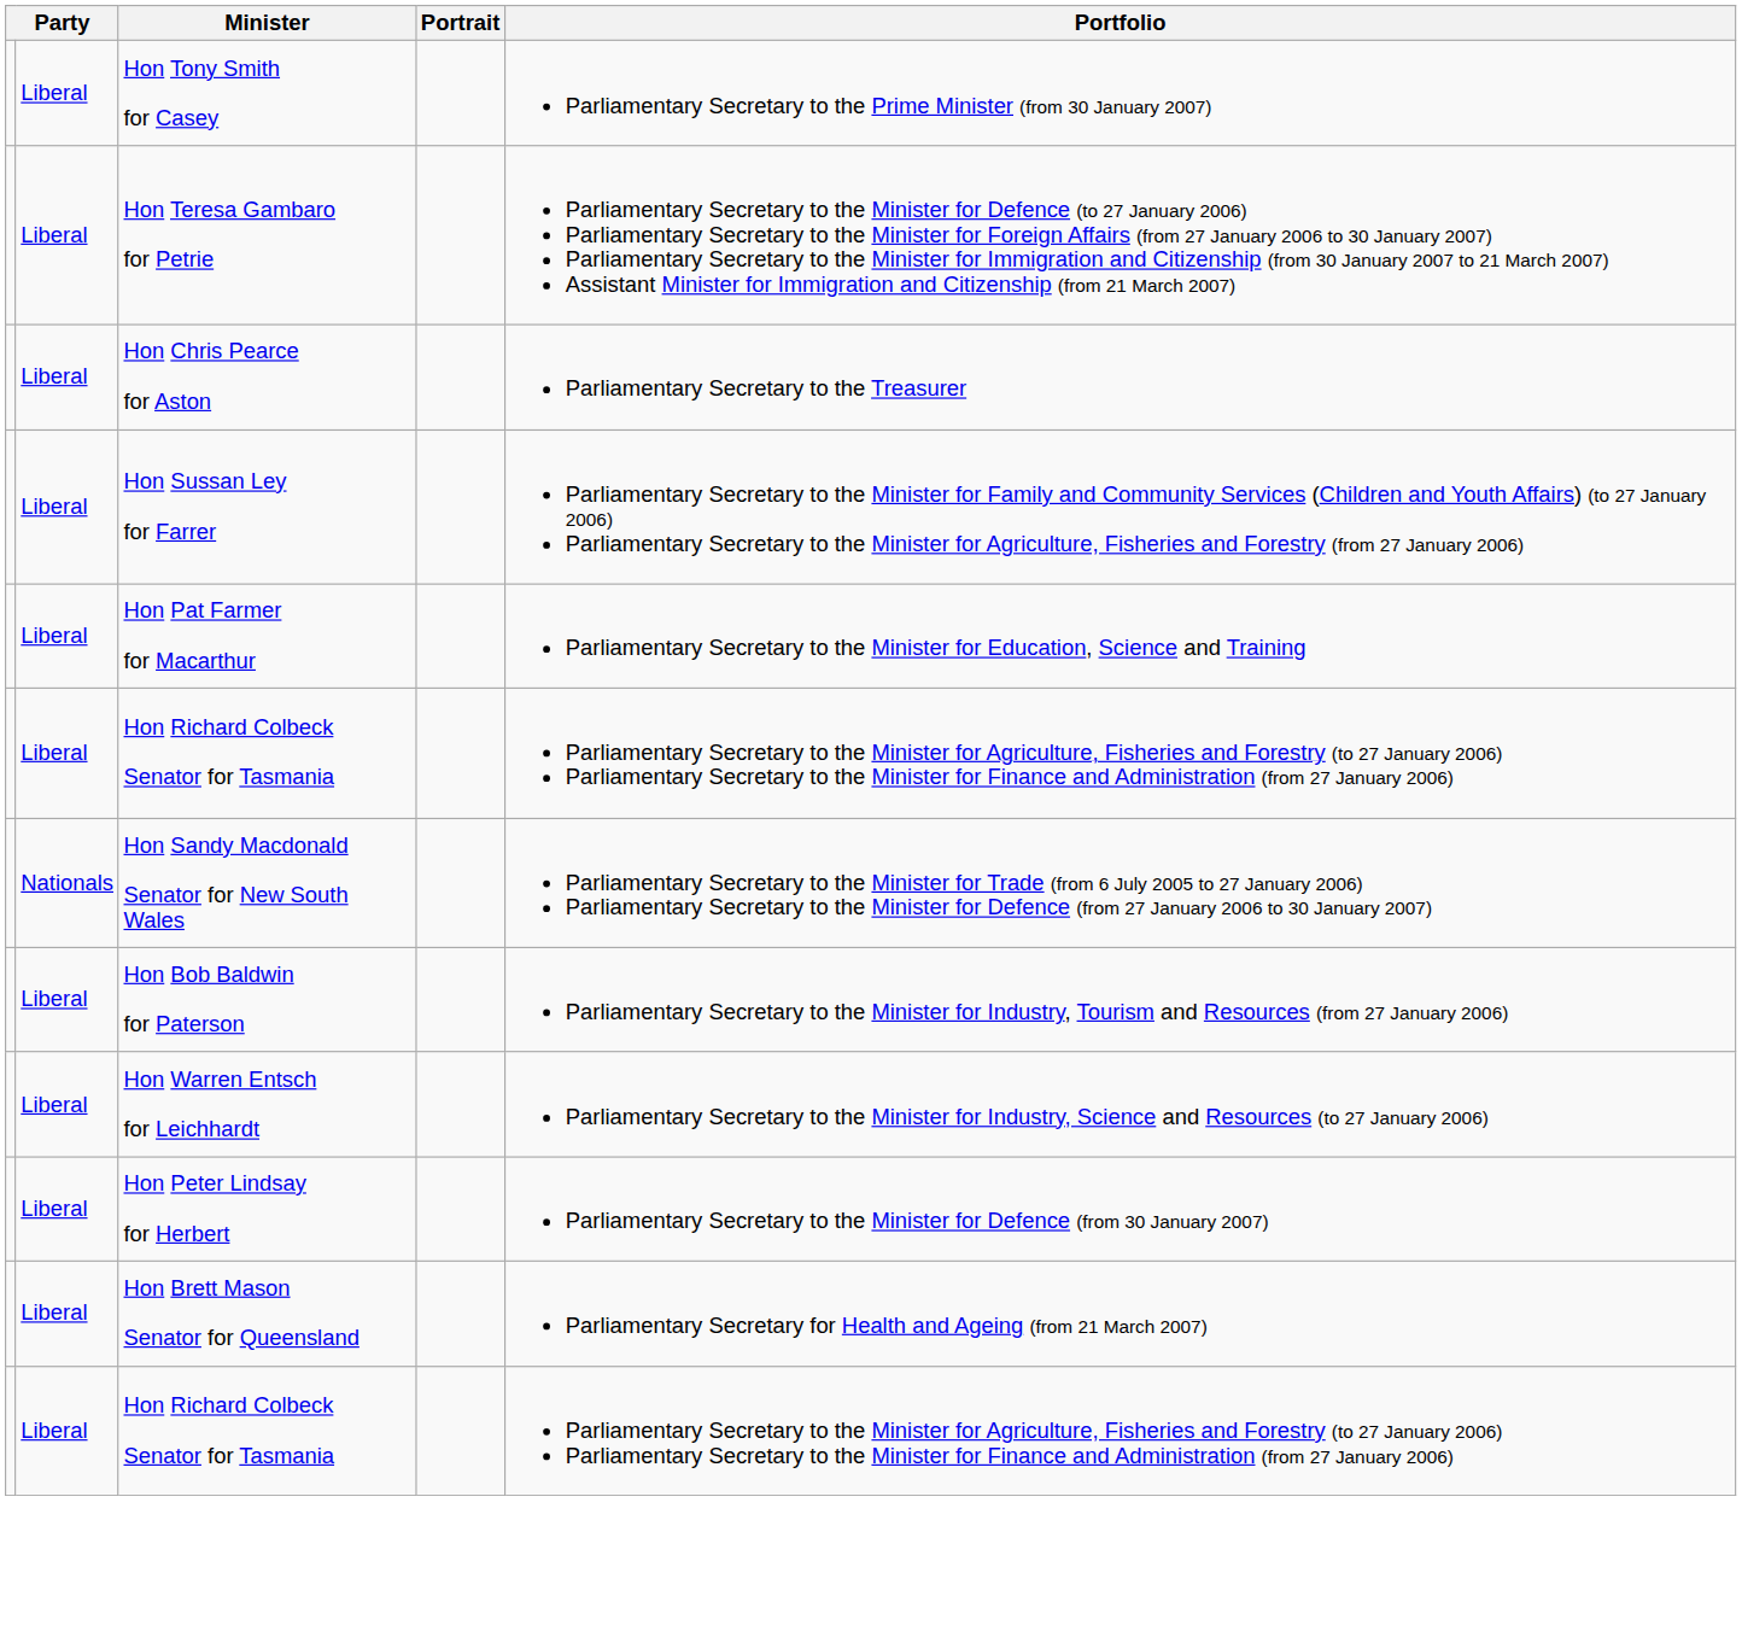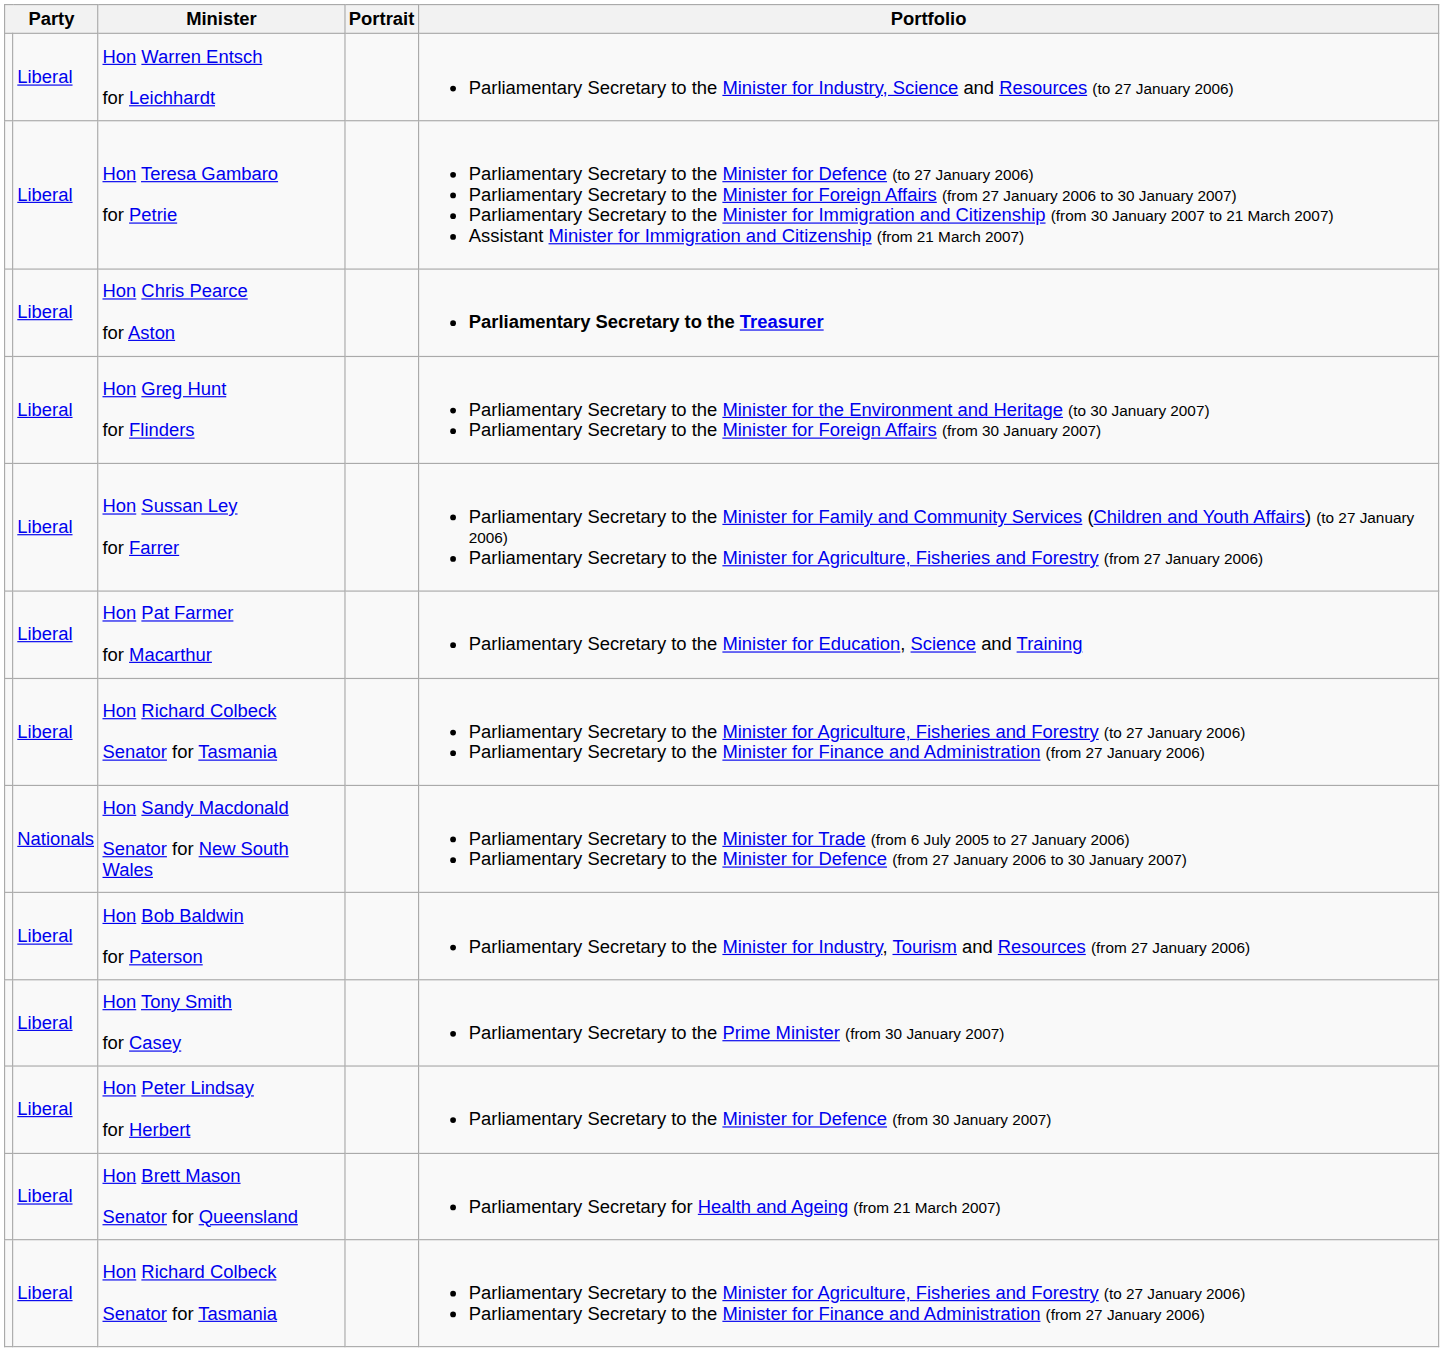rows swapped: Hon Warren Entsch for Leichhardt <-> Hon Tony Smith for Casey
Hon Chris Pearce for Aston | Portfolio: normal -> bold
+ row: Liberal | Hon Greg Hunt for Flinders | Parliamentary Secretary to the Minister for the Environment and Heritage (to 30 January 2007) Parliamentary Secretary to the Minister for Foreign Affairs (from 30 January 2007)
